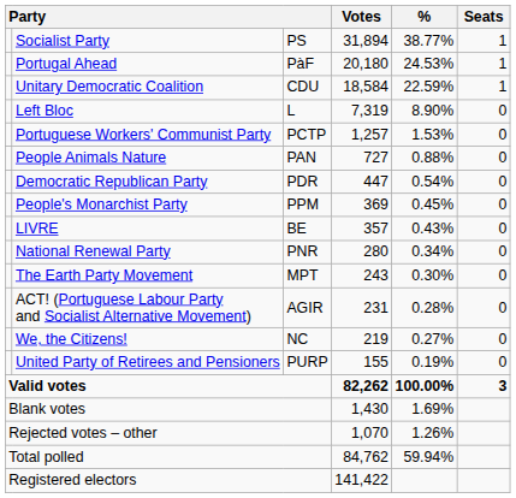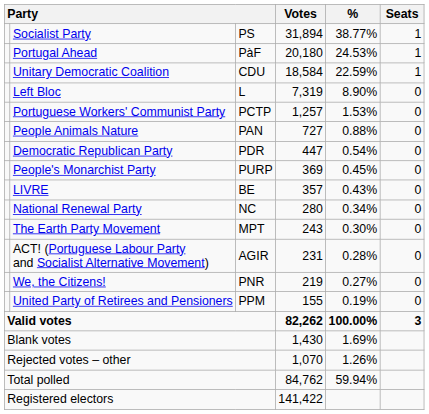People's Monarchist Party | column 3: PPM -> PURP
National Renewal Party | column 3: PNR -> NC
We, the Citizens! | column 3: NC -> PNR
United Party of Retirees and Pensioners | column 3: PURP -> PPM
